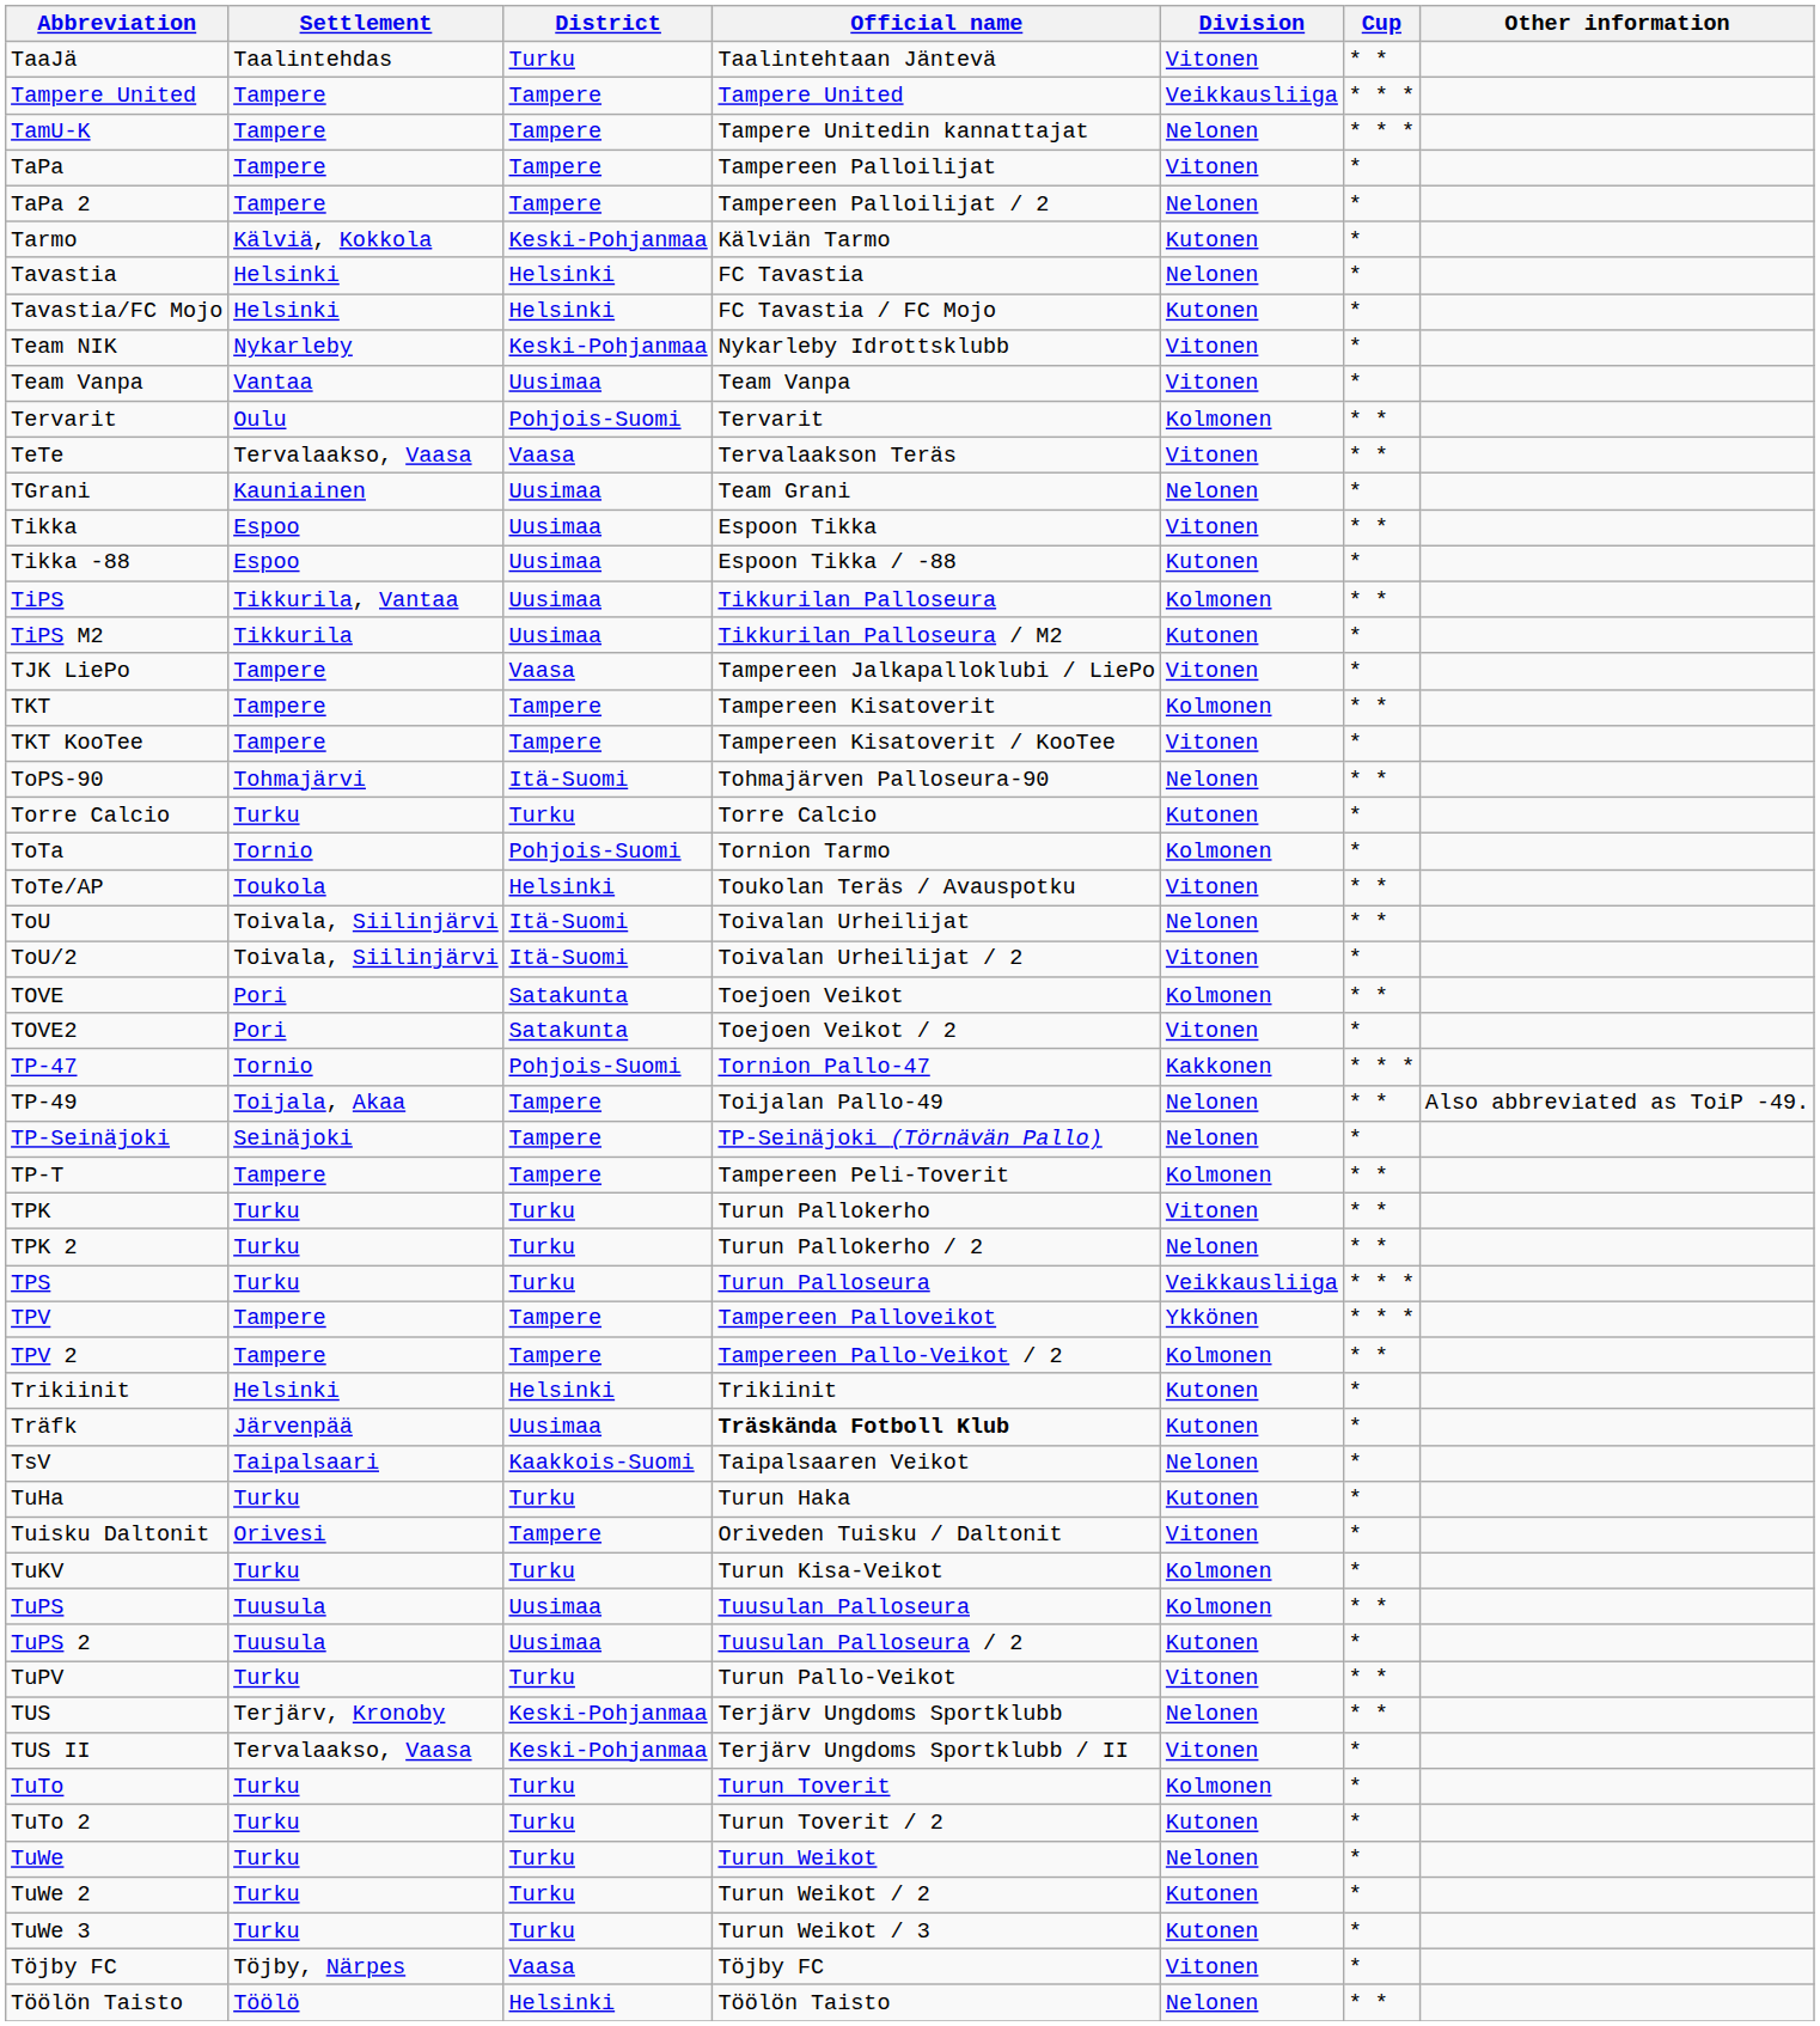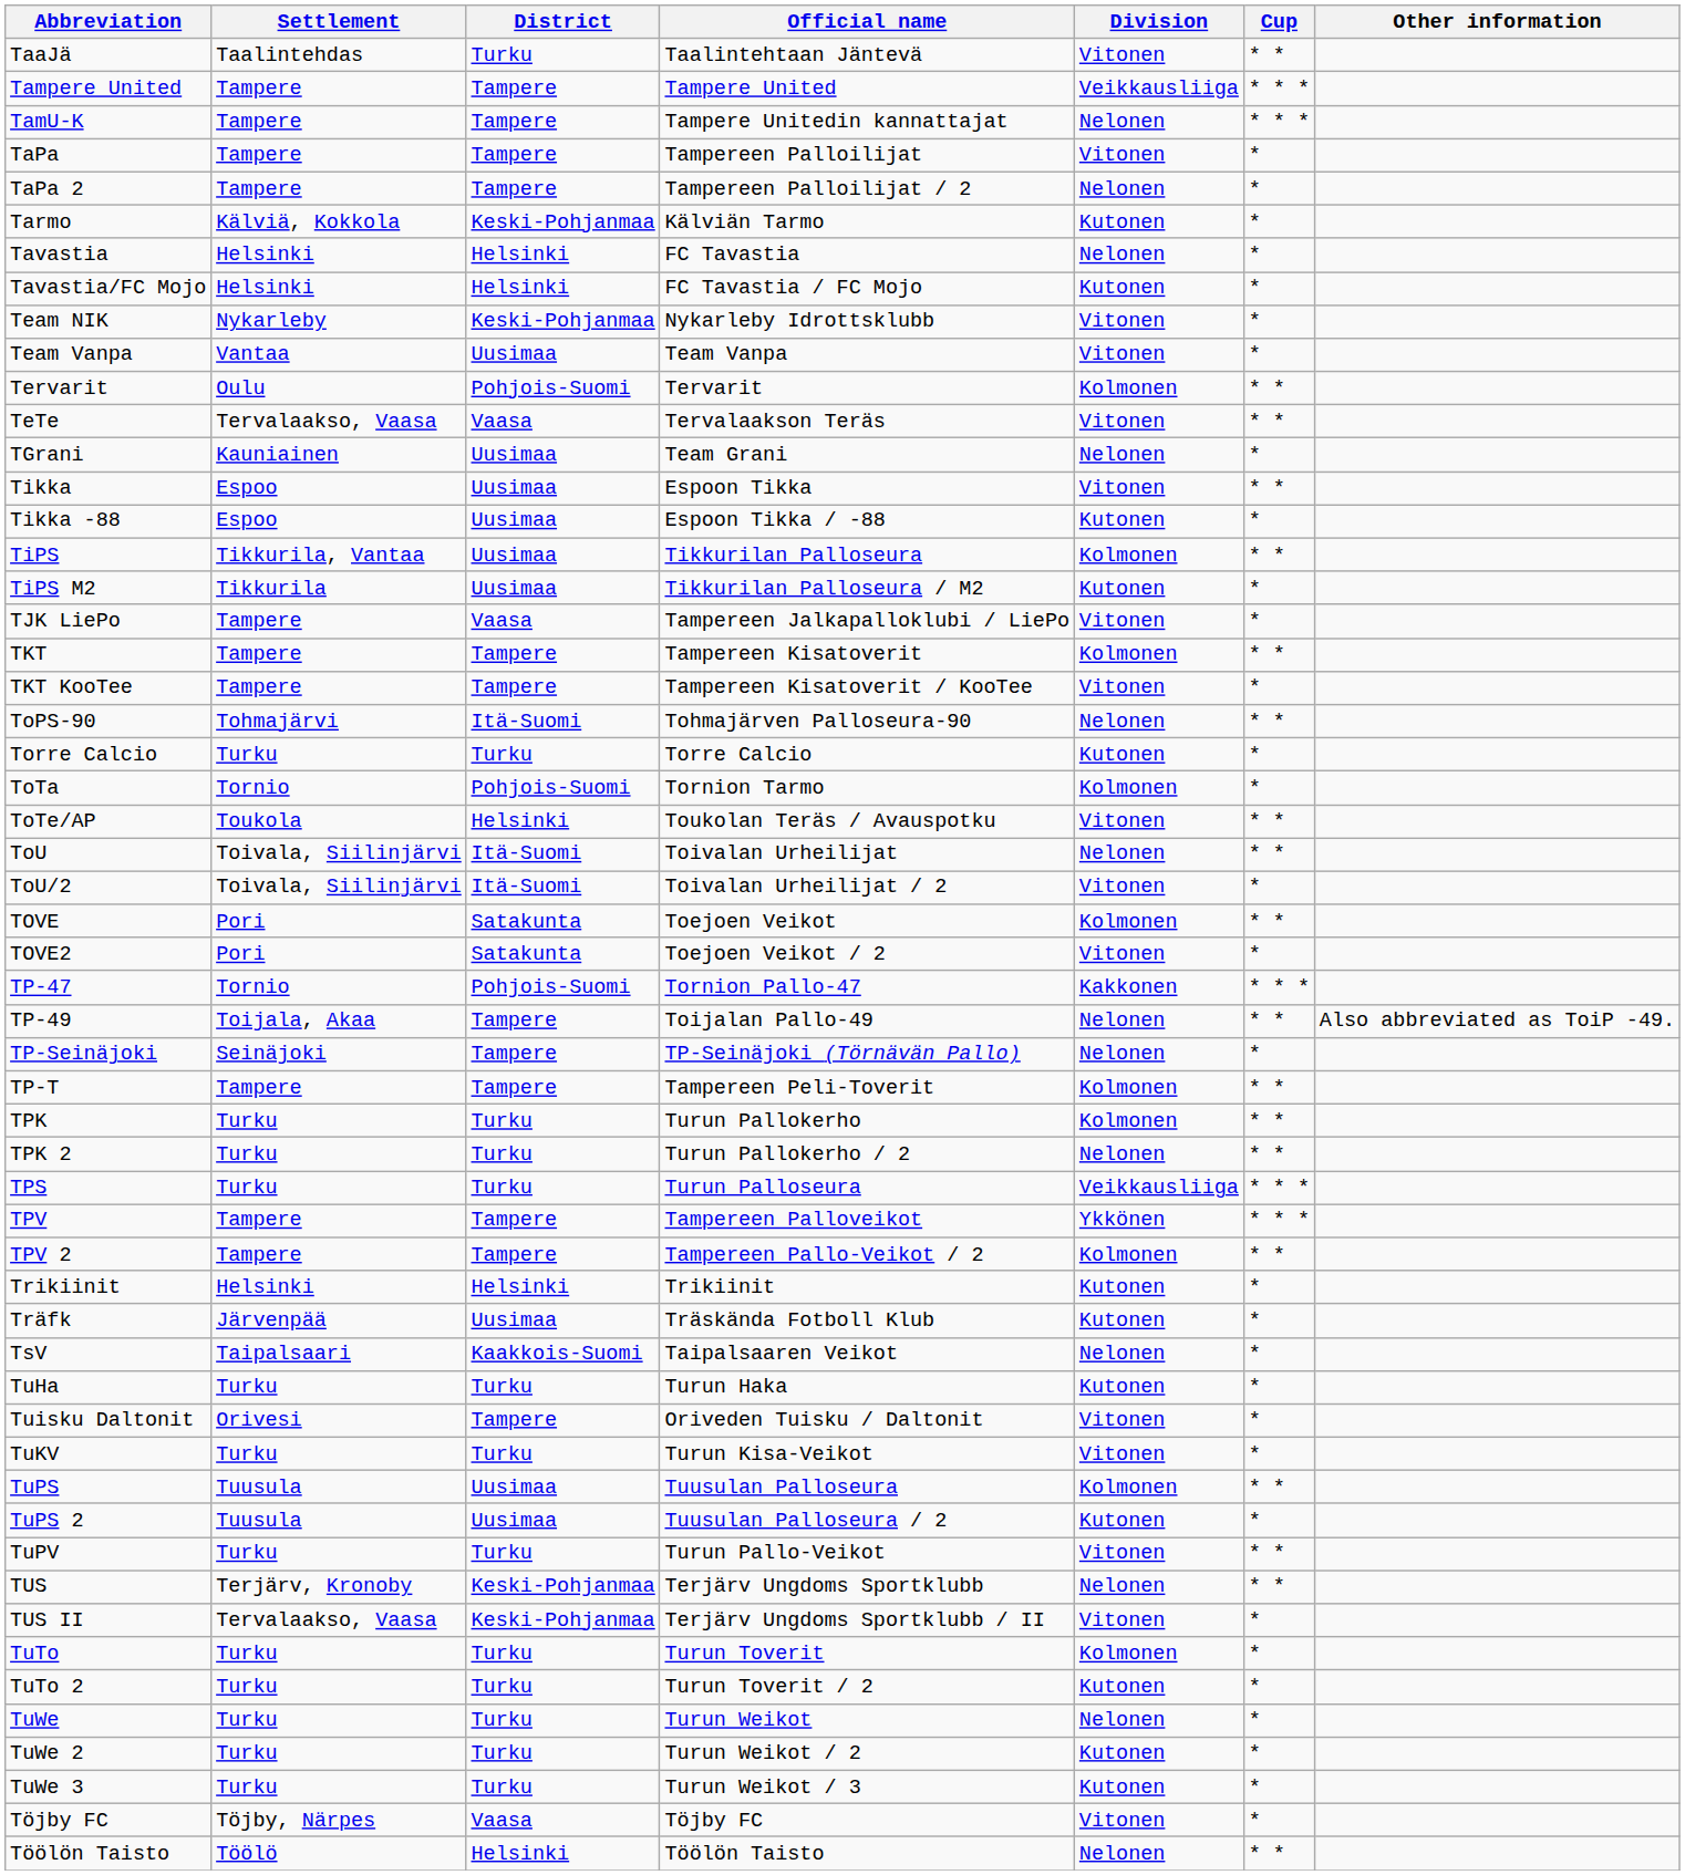TPK | Division: Vitonen -> Kolmonen
Träfk | Official name: bold -> normal
TuKV | Division: Kolmonen -> Vitonen
